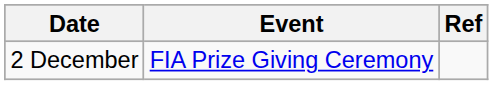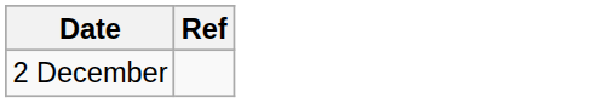- column: Event | FIA Prize Giving Ceremony
